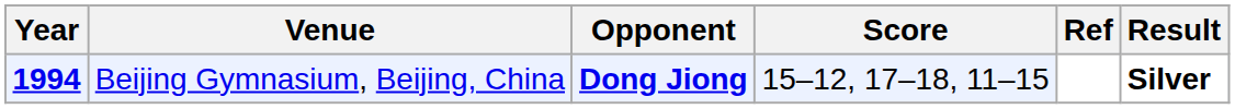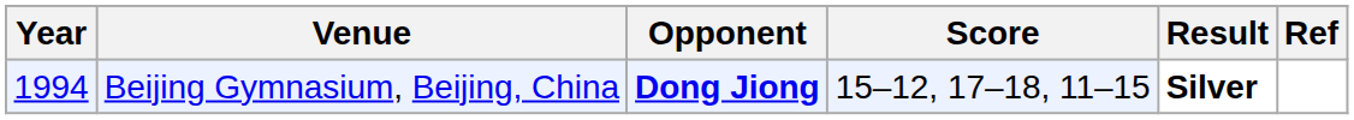columns swapped: Result <-> Ref
Beijing Gymnasium, Beijing, China | Year: bold -> normal
